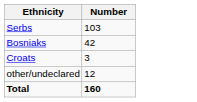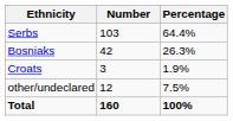+ column: Percentage | 64.4% | 26.3% | 1.9% | 7.5% | 100%
